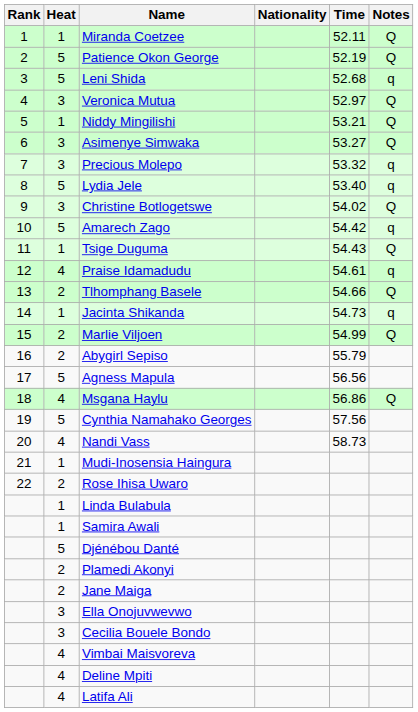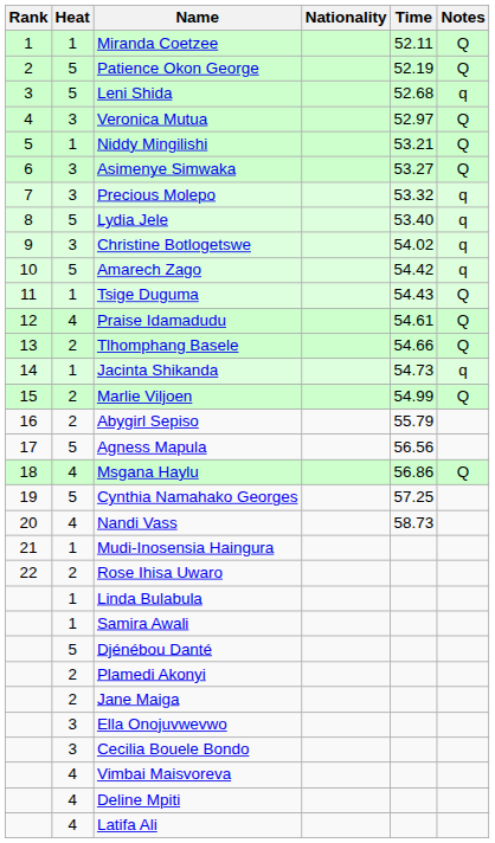Christine Botlogetswe | Notes: Q -> q
Praise Idamadudu | Notes: q -> Q
Cynthia Namahako Georges | Time: 57.56 -> 57.25
